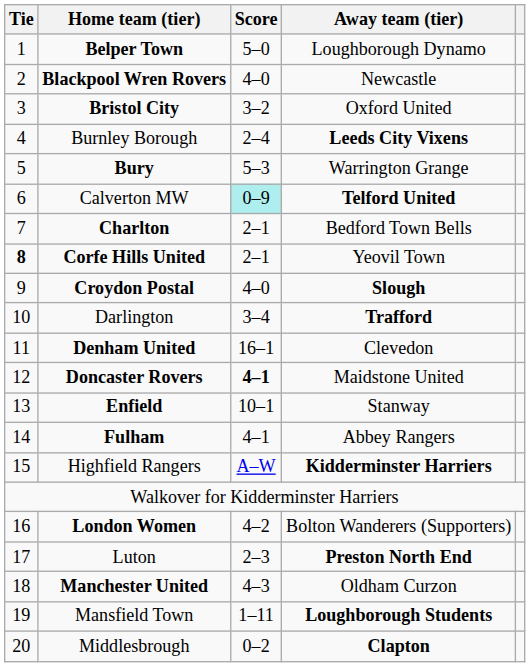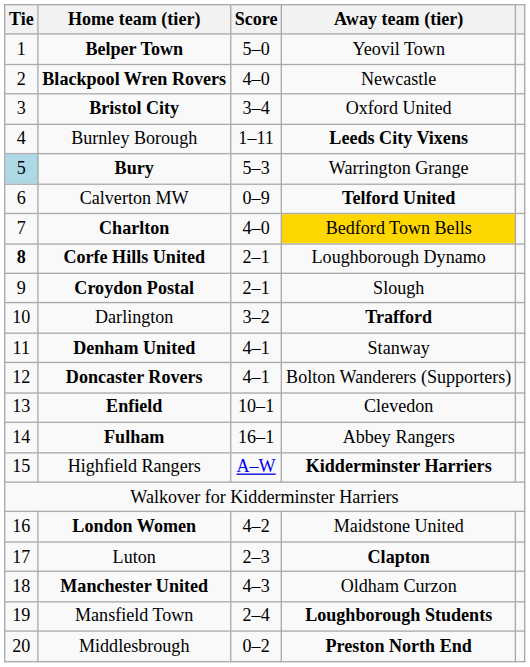Belper Town | Away team (tier): Loughborough Dynamo -> Yeovil Town
Bristol City | Score: 3–2 -> 3–4
Burnley Borough | Score: 2–4 -> 1–11
Bury | Tie: no background -> lightblue background
Calverton MW | Score: paleturquoise background -> no background
Charlton | Score: 2–1 -> 4–0
Charlton | Away team (tier): no background -> gold background
Corfe Hills United | Away team (tier): Yeovil Town -> Loughborough Dynamo
Croydon Postal | Score: 4–0 -> 2–1
Croydon Postal | Away team (tier): bold -> normal
Darlington | Score: 3–4 -> 3–2
Denham United | Score: 16–1 -> 4–1
Denham United | Away team (tier): Clevedon -> Stanway
Doncaster Rovers | Score: bold -> normal
Doncaster Rovers | Away team (tier): Maidstone United -> Bolton Wanderers (Supporters)
Enfield | Away team (tier): Stanway -> Clevedon
Fulham | Score: 4–1 -> 16–1
London Women | Away team (tier): Bolton Wanderers (Supporters) -> Maidstone United
Luton | Away team (tier): Preston North End -> Clapton
Mansfield Town | Score: 1–11 -> 2–4
Middlesbrough | Away team (tier): Clapton -> Preston North End
